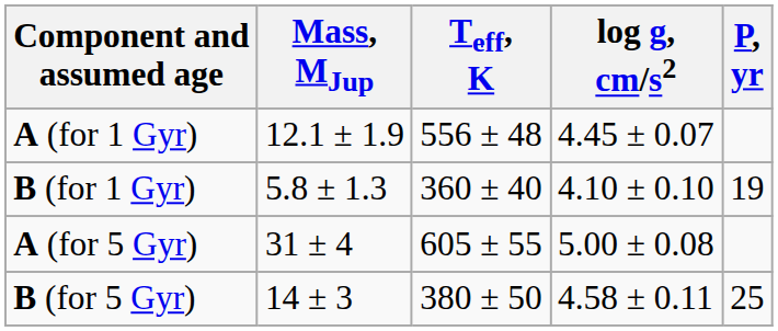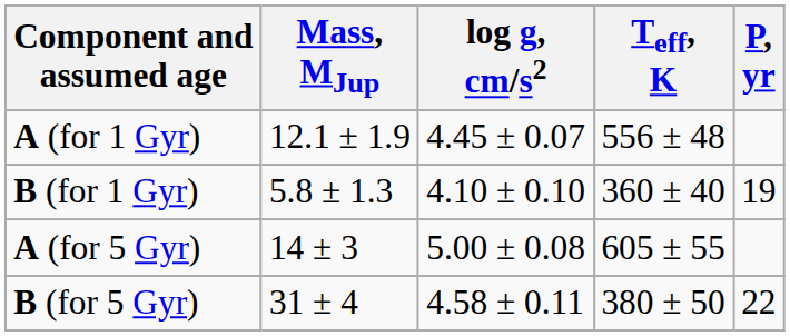columns swapped: Teff, K <-> log g, cm/s2
A (for 5 Gyr) | Mass, MJup: 31 ± 4 -> 14 ± 3
B (for 5 Gyr) | Mass, MJup: 14 ± 3 -> 31 ± 4
B (for 5 Gyr) | P, yr: 25 -> 22
